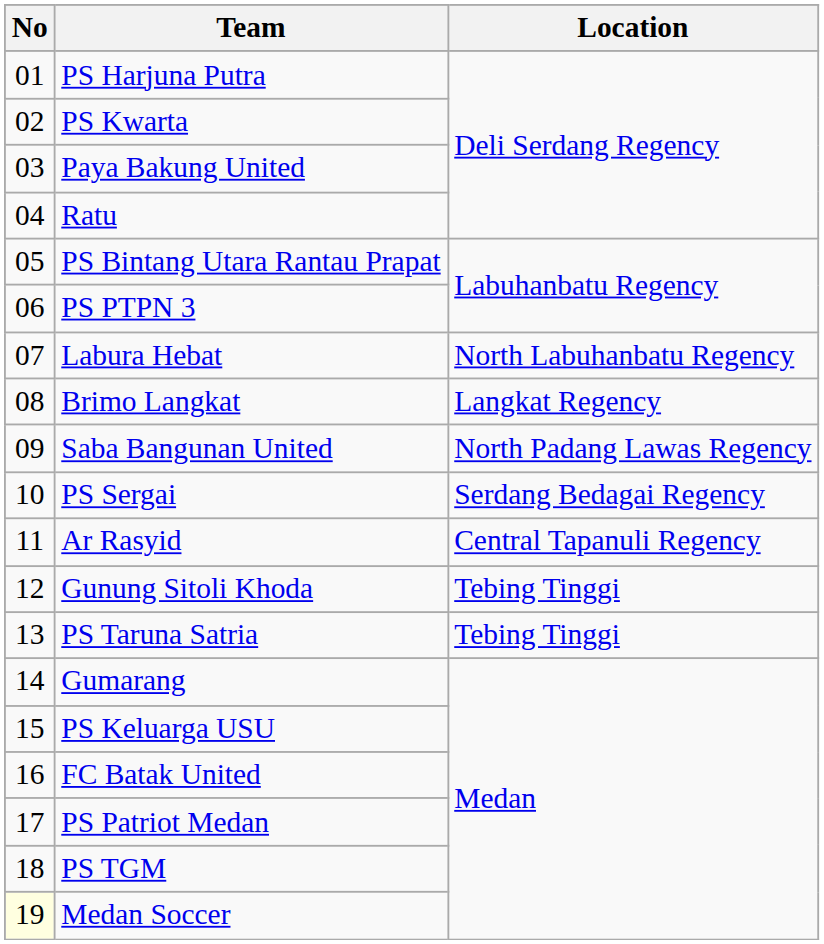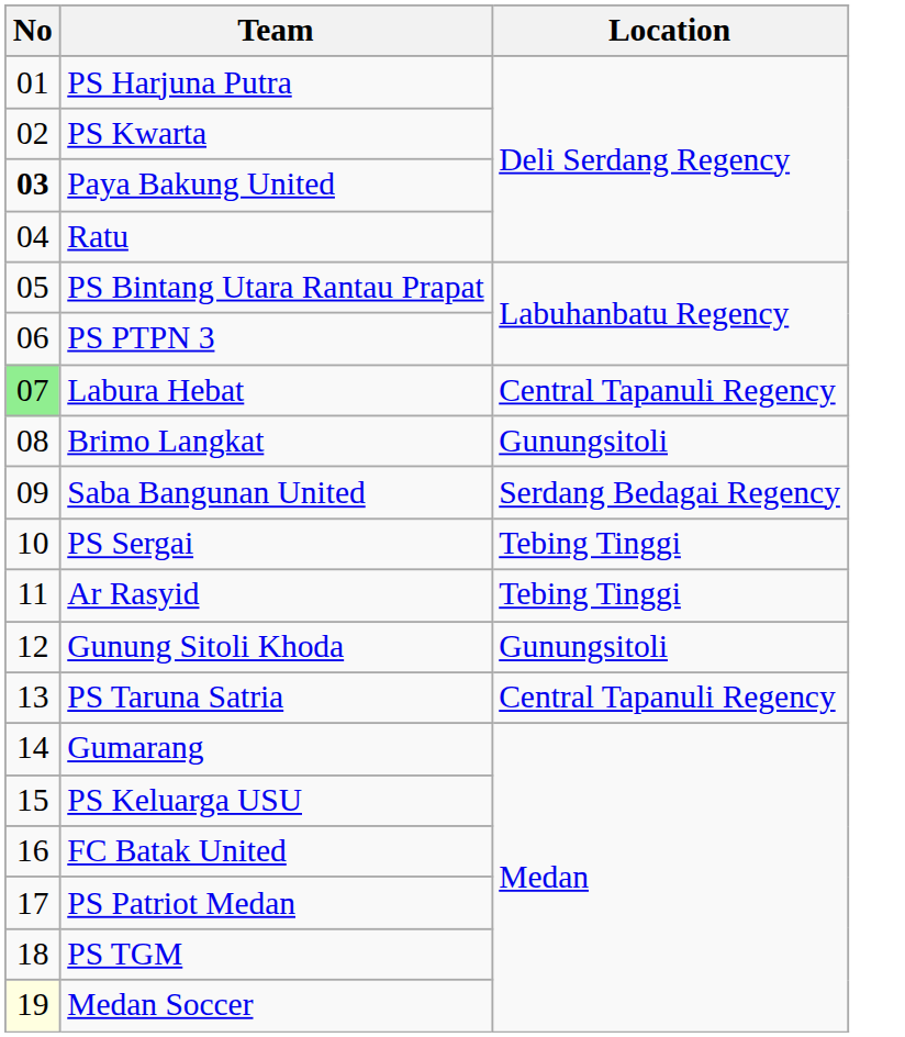Paya Bakung United | No: normal -> bold
Labura Hebat | No: no background -> lightgreen background
Labura Hebat | Location: North Labuhanbatu Regency -> Central Tapanuli Regency
Brimo Langkat | Location: Langkat Regency -> Gunungsitoli
Saba Bangunan United | Location: North Padang Lawas Regency -> Serdang Bedagai Regency
PS Sergai | Location: Serdang Bedagai Regency -> Tebing Tinggi
Ar Rasyid | Location: Central Tapanuli Regency -> Tebing Tinggi
Gunung Sitoli Khoda | Location: Tebing Tinggi -> Gunungsitoli
PS Taruna Satria | Location: Tebing Tinggi -> Central Tapanuli Regency
